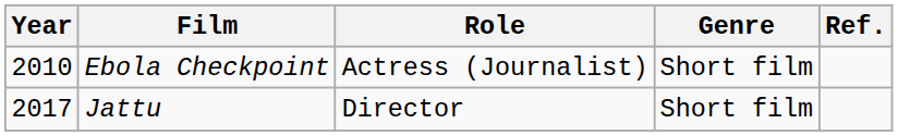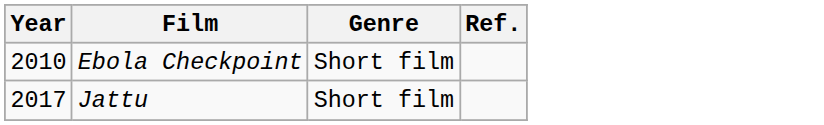- column: Role | Actress (Journalist) | Director
